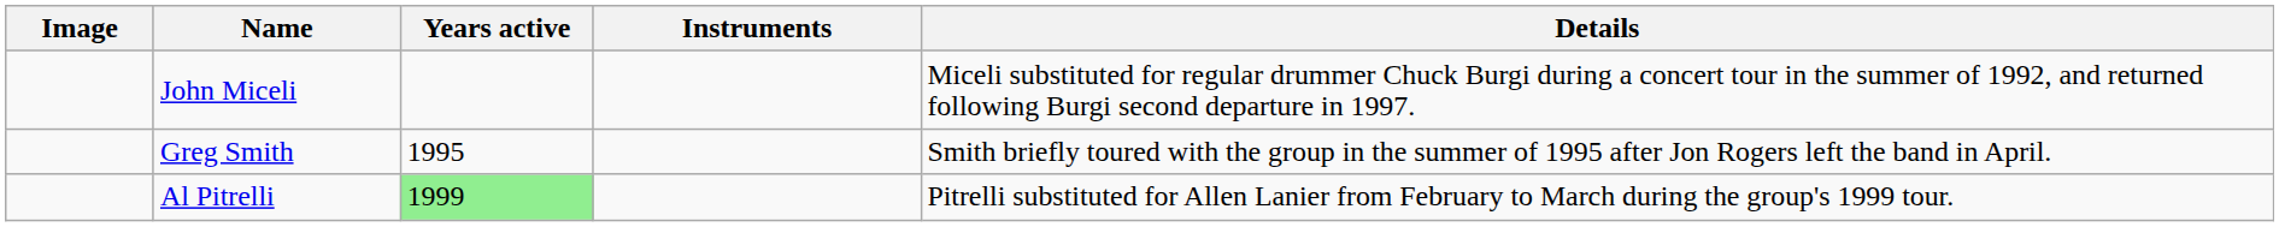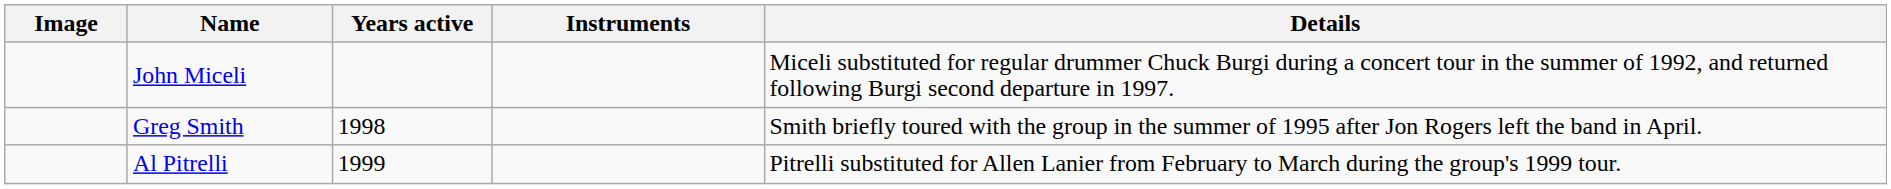Greg Smith | Years active: 1995 -> 1998
Al Pitrelli | Years active: lightgreen background -> no background
